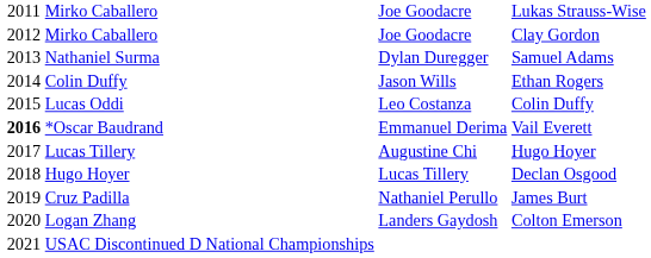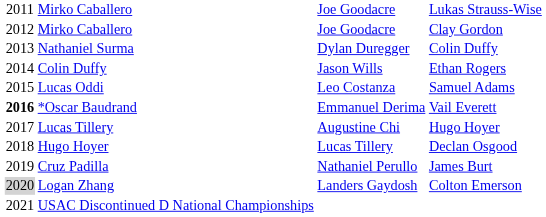Nathaniel Surma | column 4: Samuel Adams -> Colin Duffy
Lucas Oddi | column 4: Colin Duffy -> Samuel Adams
Logan Zhang | column 1: no background -> lightgrey background
